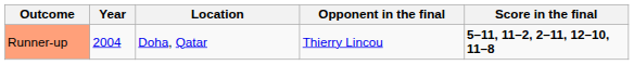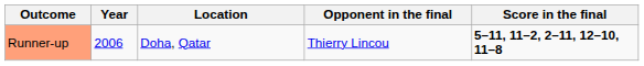Runner-up | Year: 2004 -> 2006
